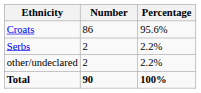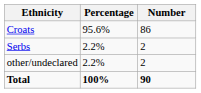columns swapped: Number <-> Percentage
